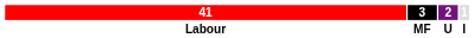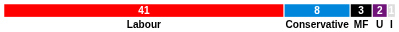+ column: 8 | Conservative
